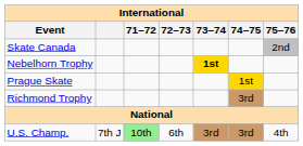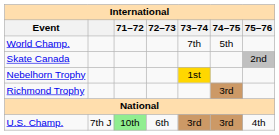+ row: World Champ. | 7th | 5th
Nebelhorn Trophy | 73–74: bold -> normal
- row: Prague Skate | 1st
